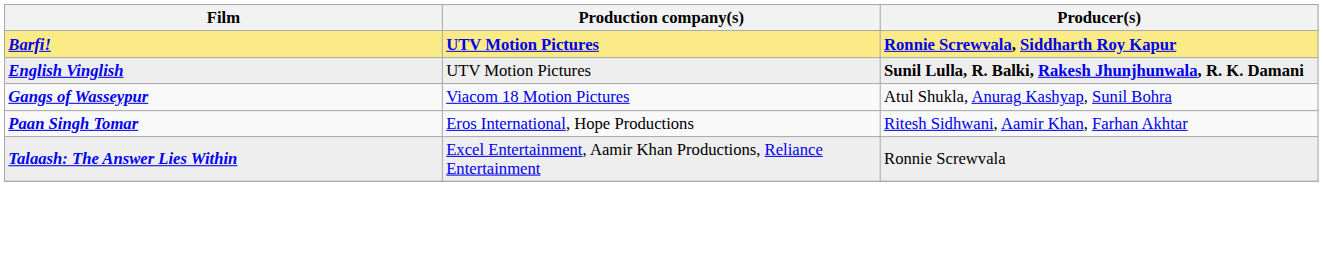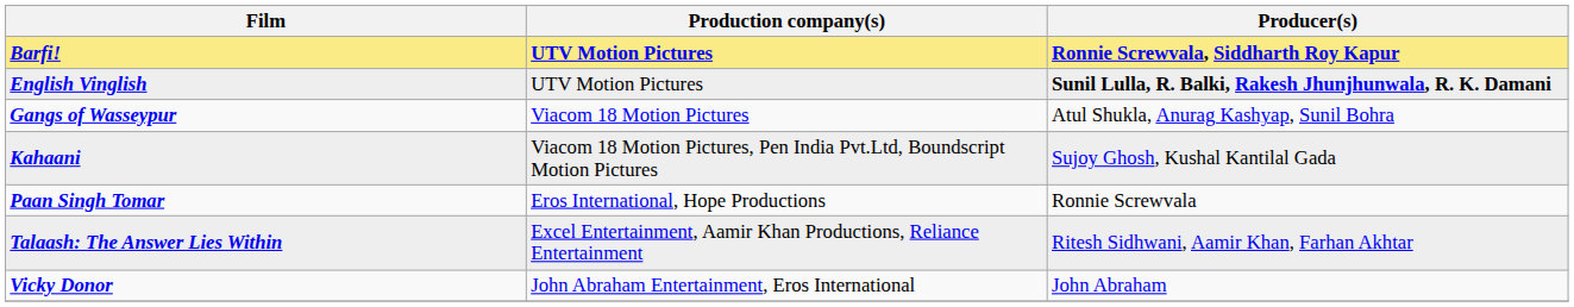+ row: Kahaani | Viacom 18 Motion Pictures, Pen India Pvt.Ltd, Boundscript Motion Pictures | Sujoy Ghosh, Kushal Kantilal Gada
Paan Singh Tomar | Producer(s): Ritesh Sidhwani, Aamir Khan, Farhan Akhtar -> Ronnie Screwvala
Talaash: The Answer Lies Within | Producer(s): Ronnie Screwvala -> Ritesh Sidhwani, Aamir Khan, Farhan Akhtar
+ row: Vicky Donor | John Abraham Entertainment, Eros International | John Abraham
